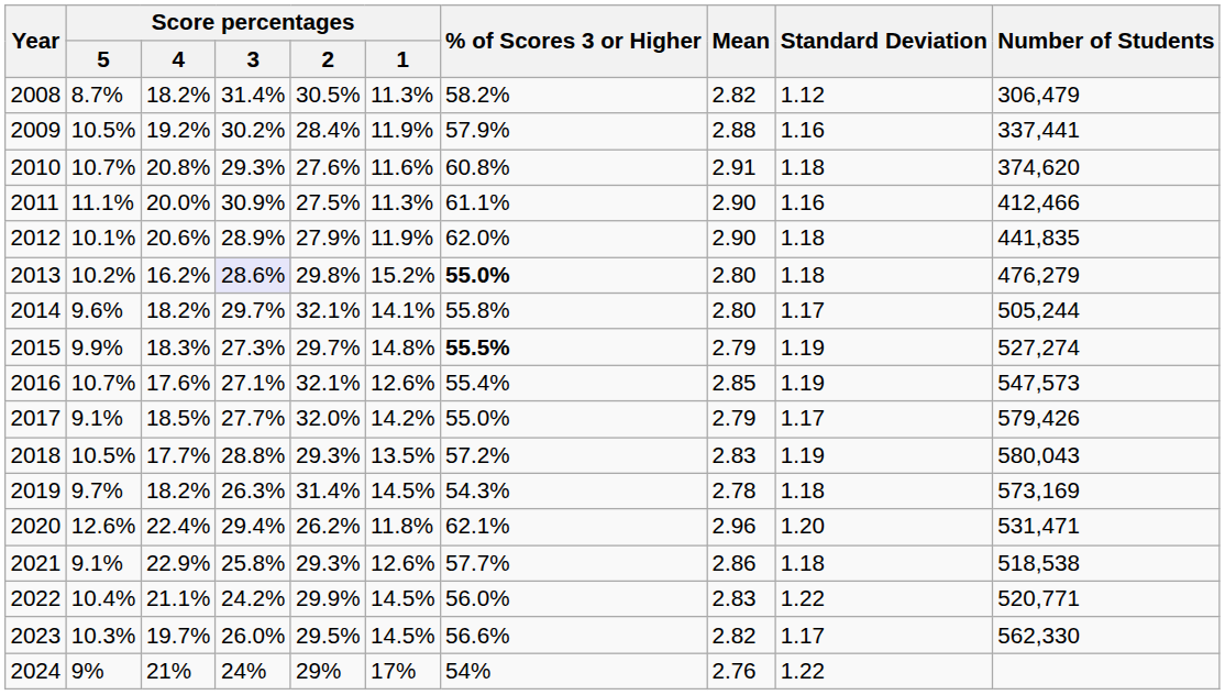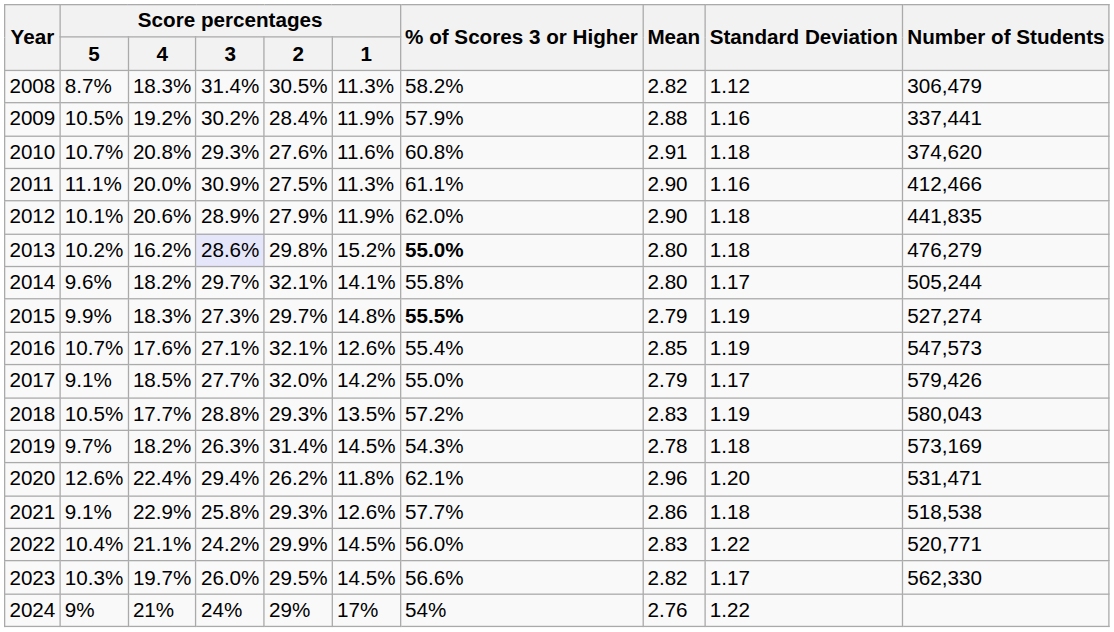2008 | Score percentages / 4: 18.2% -> 18.3%
